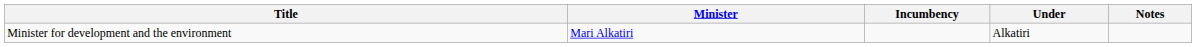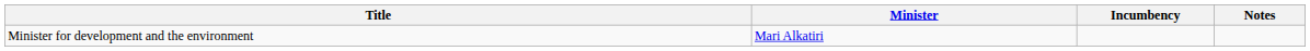- column: Under | Alkatiri
